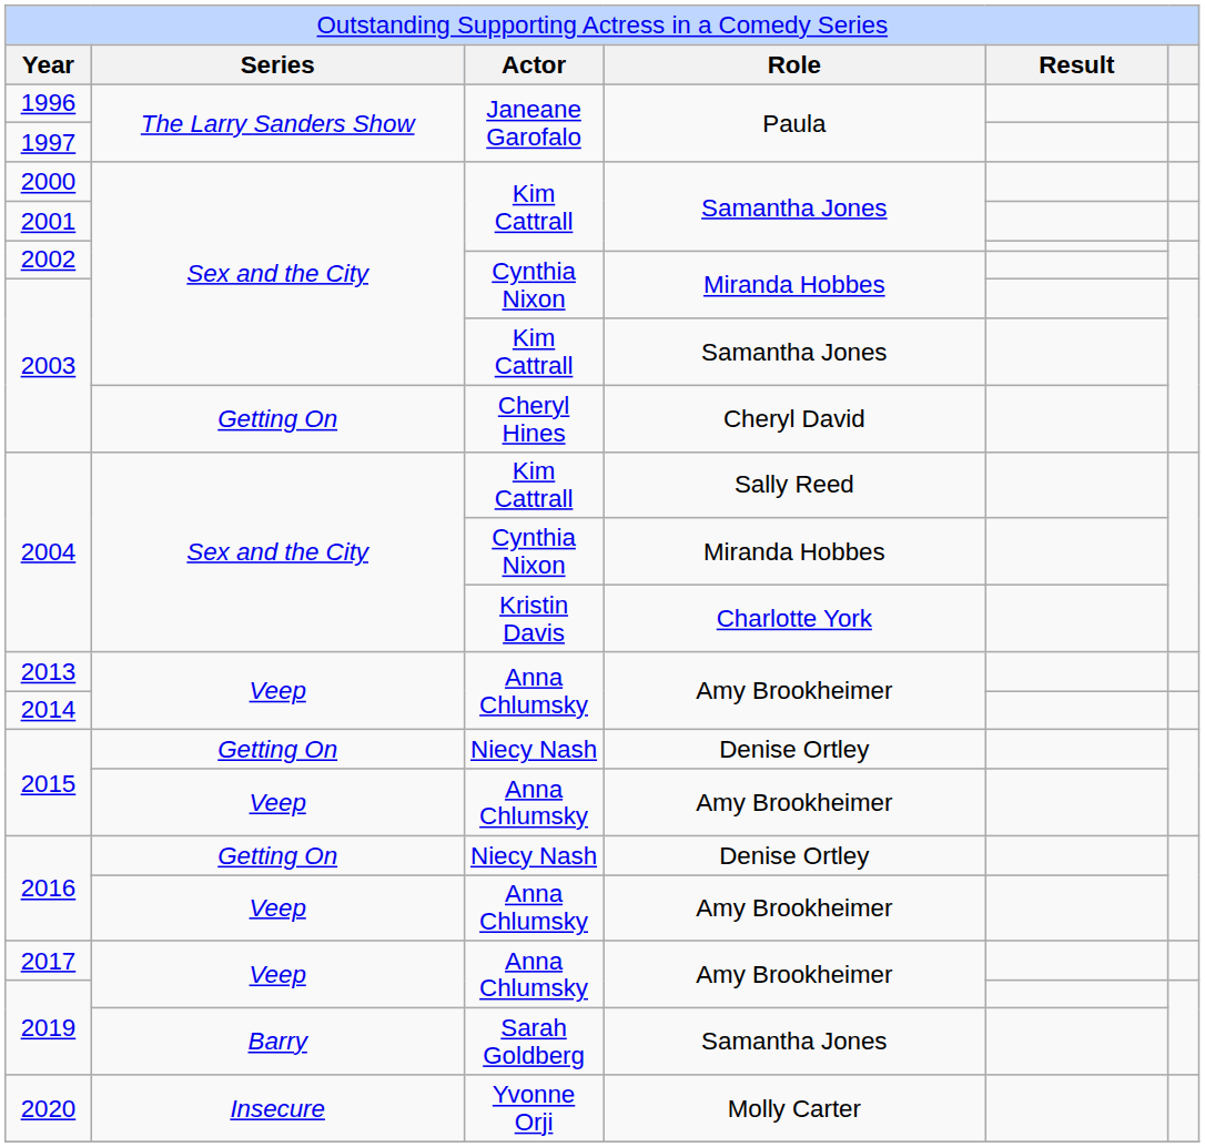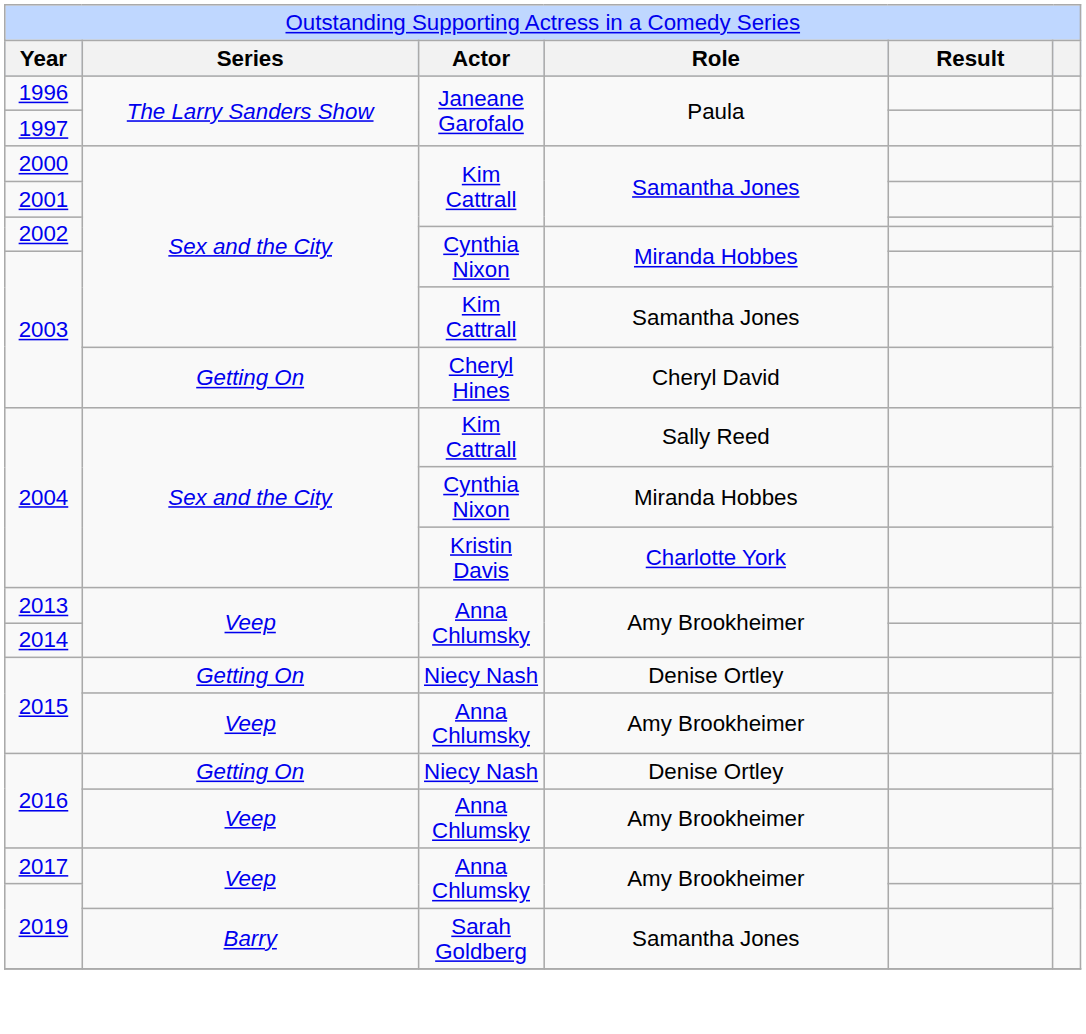- row: 2020 | Insecure | Yvonne Orji | Molly Carter
